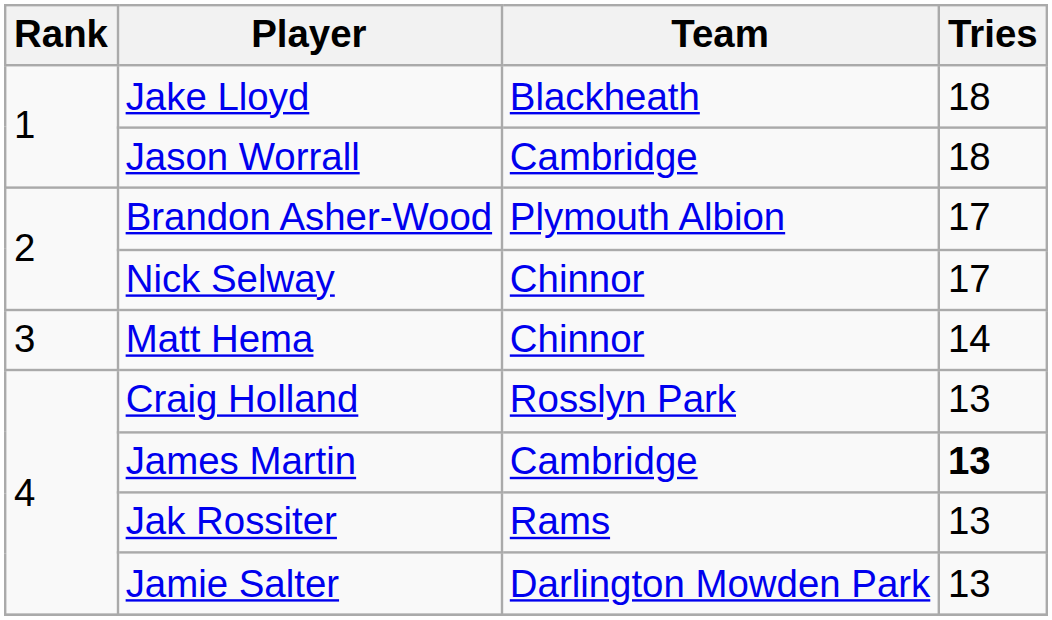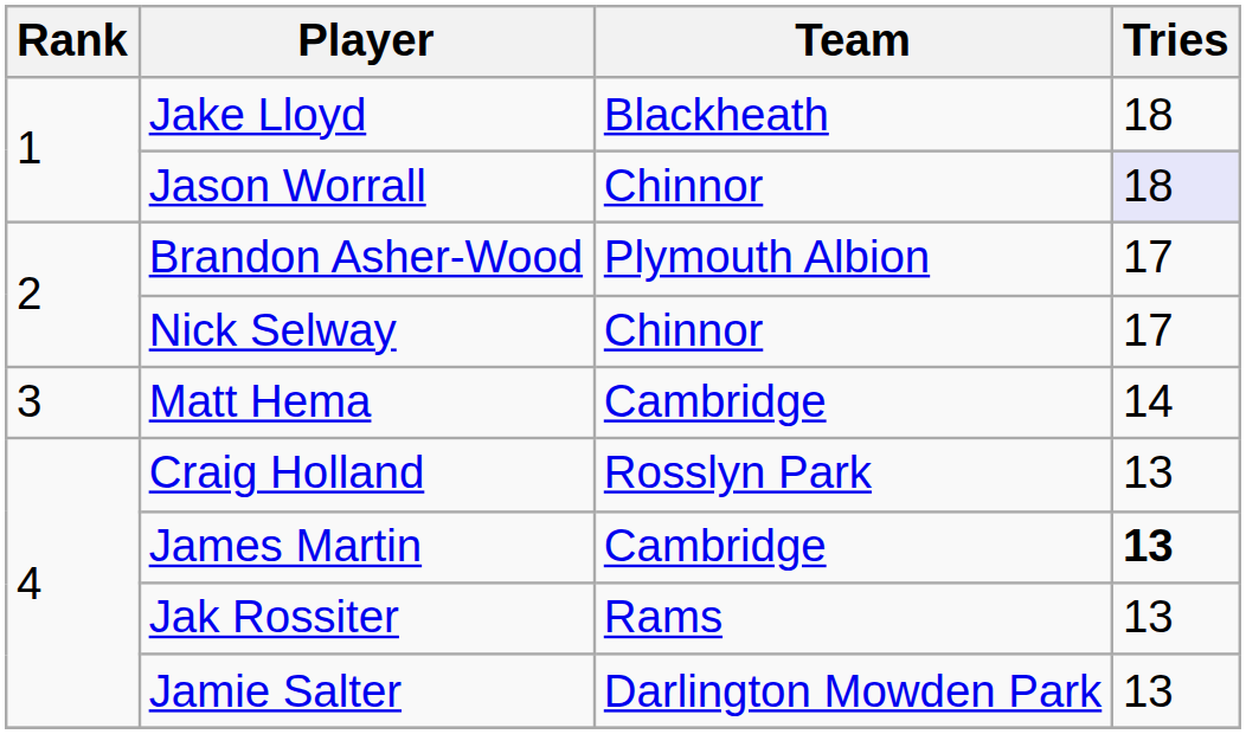Jason Worrall | Team: Cambridge -> Chinnor
Jason Worrall | Tries: no background -> lavender background
Matt Hema | Team: Chinnor -> Cambridge
